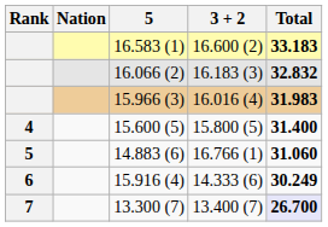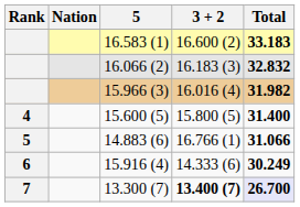15.966 (3) | Total: 31.983 -> 31.982
14.883 (6) | Total: 31.060 -> 31.066
13.300 (7) | 3 + 2: normal -> bold
